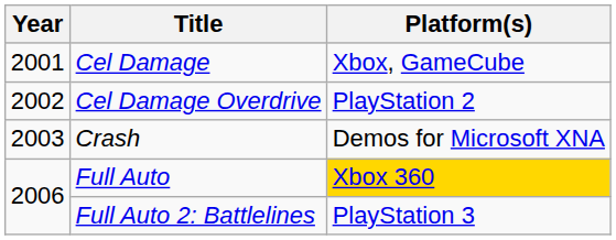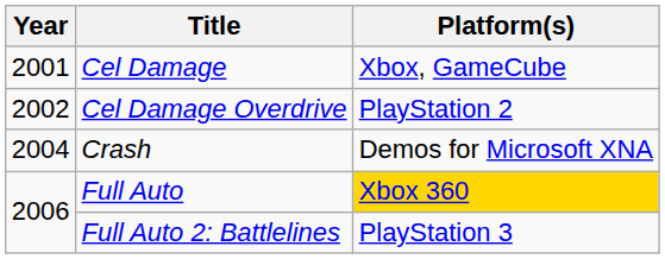Crash | Year: 2003 -> 2004
